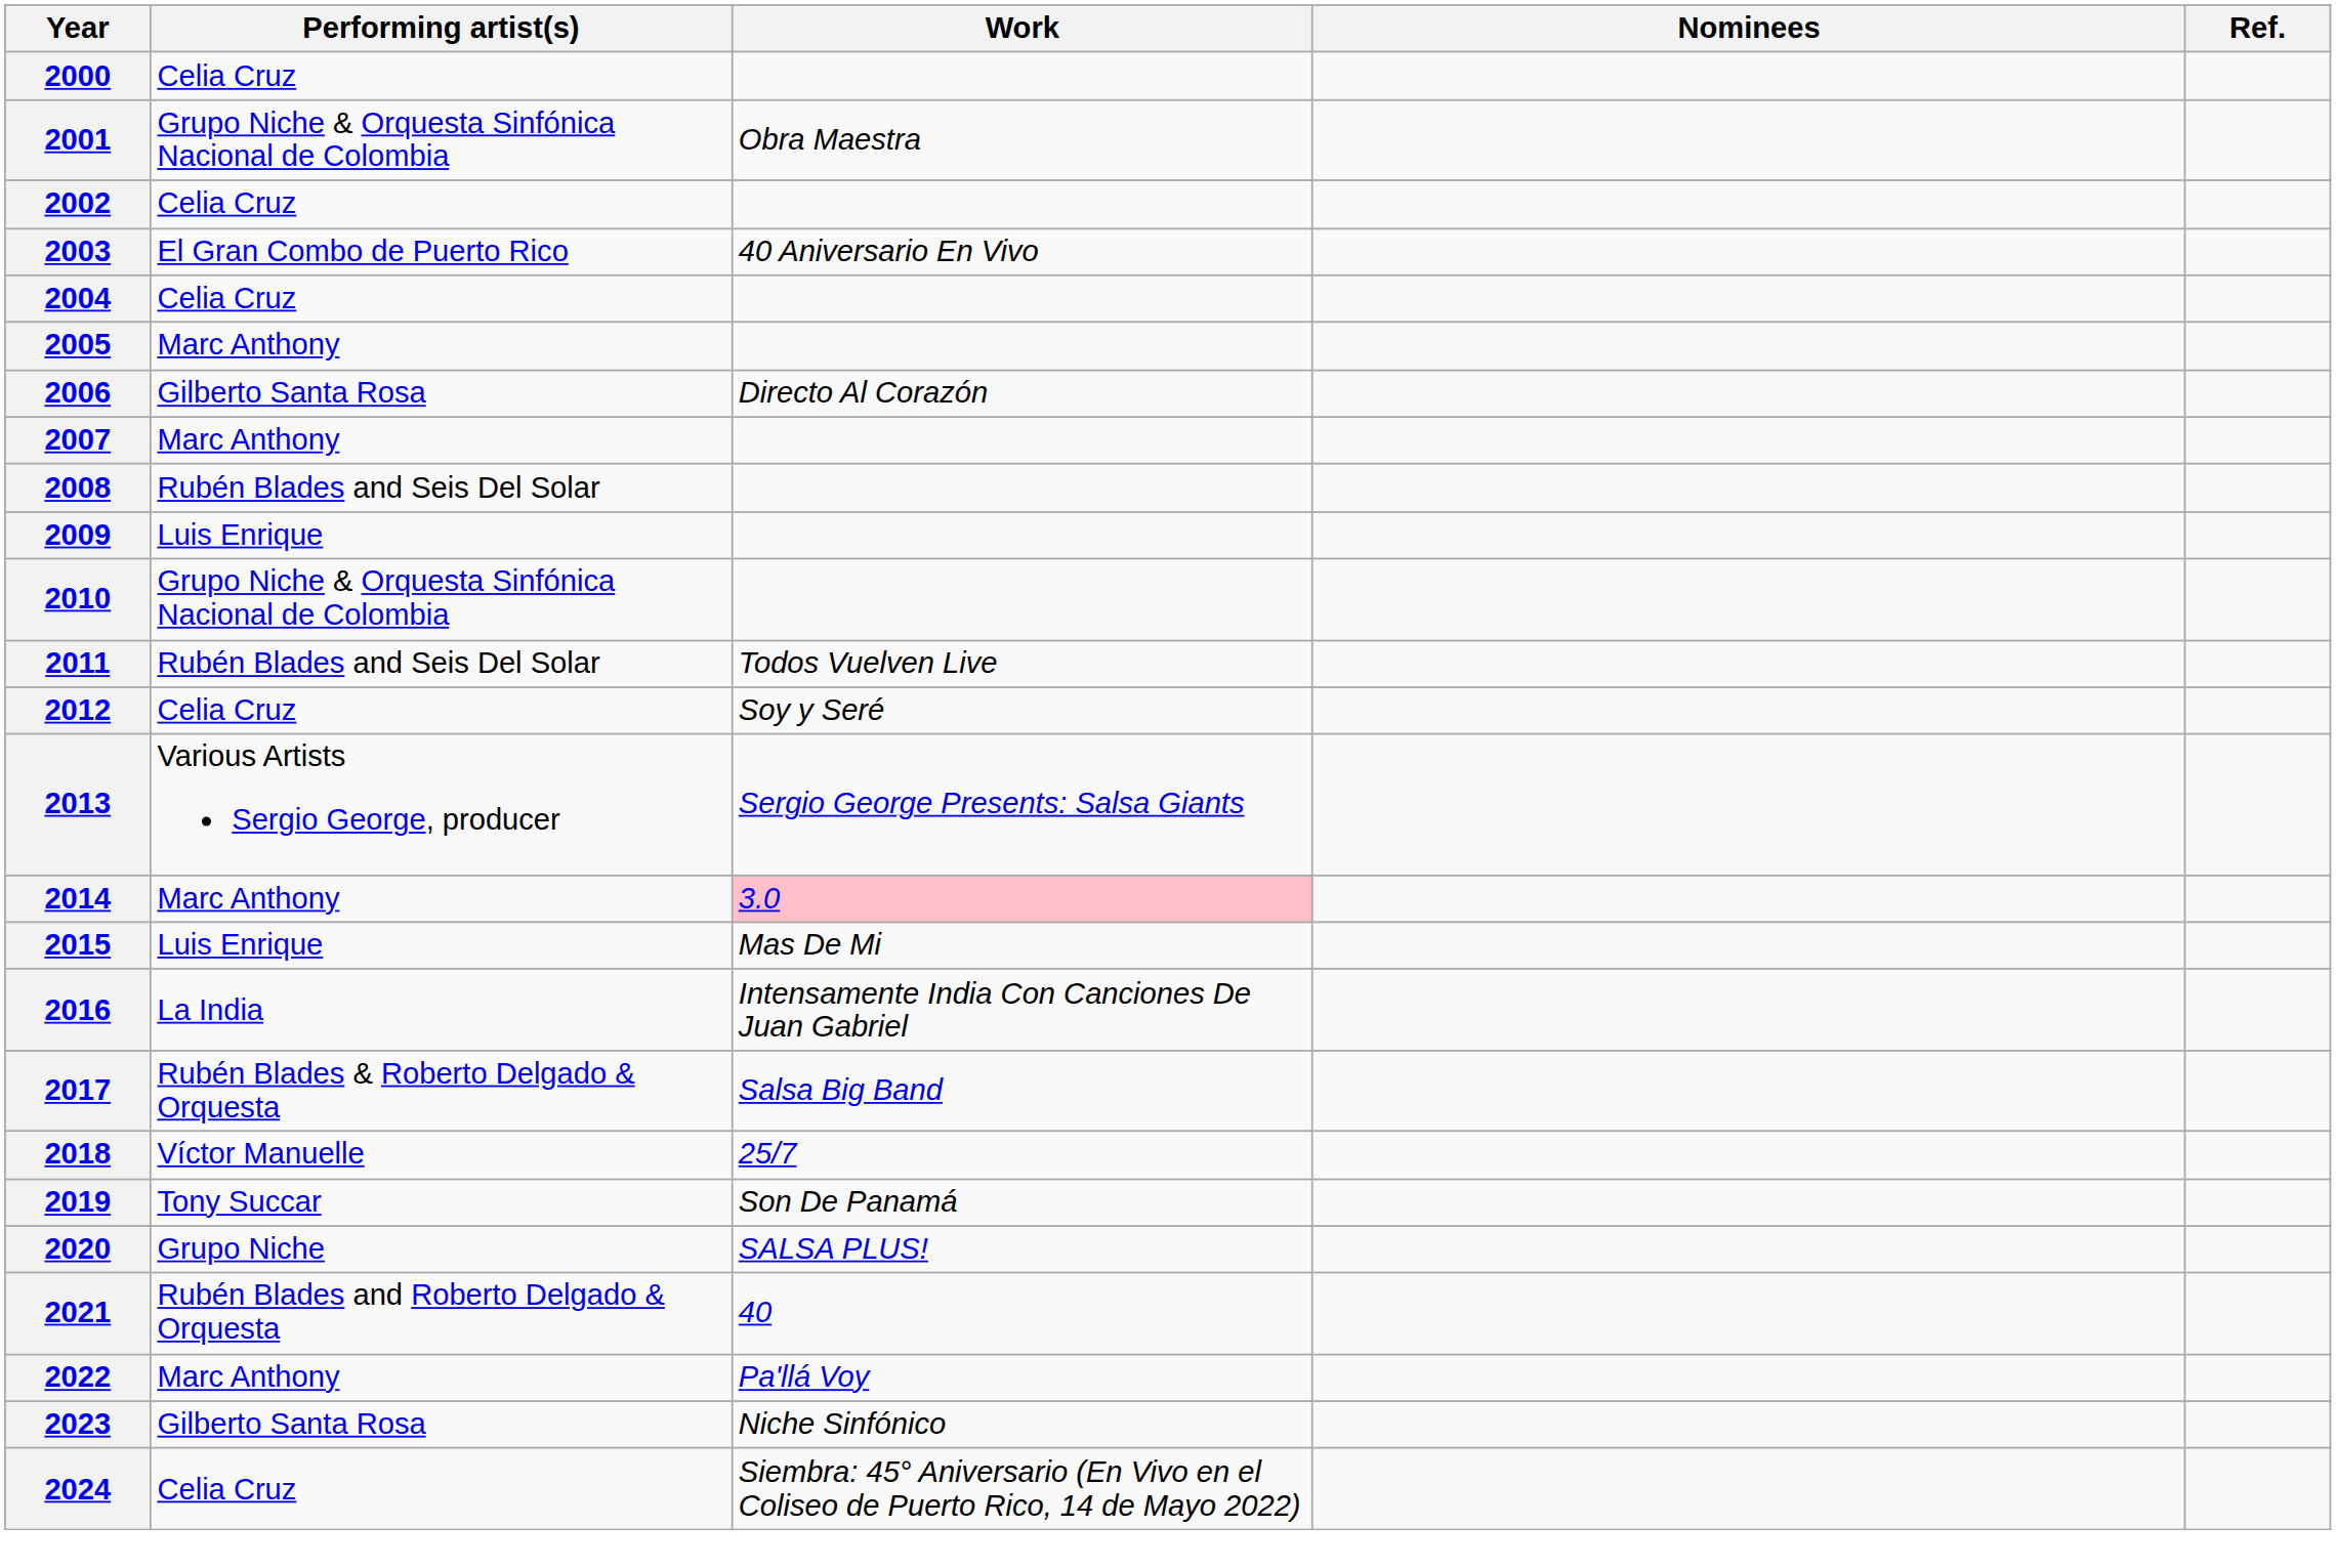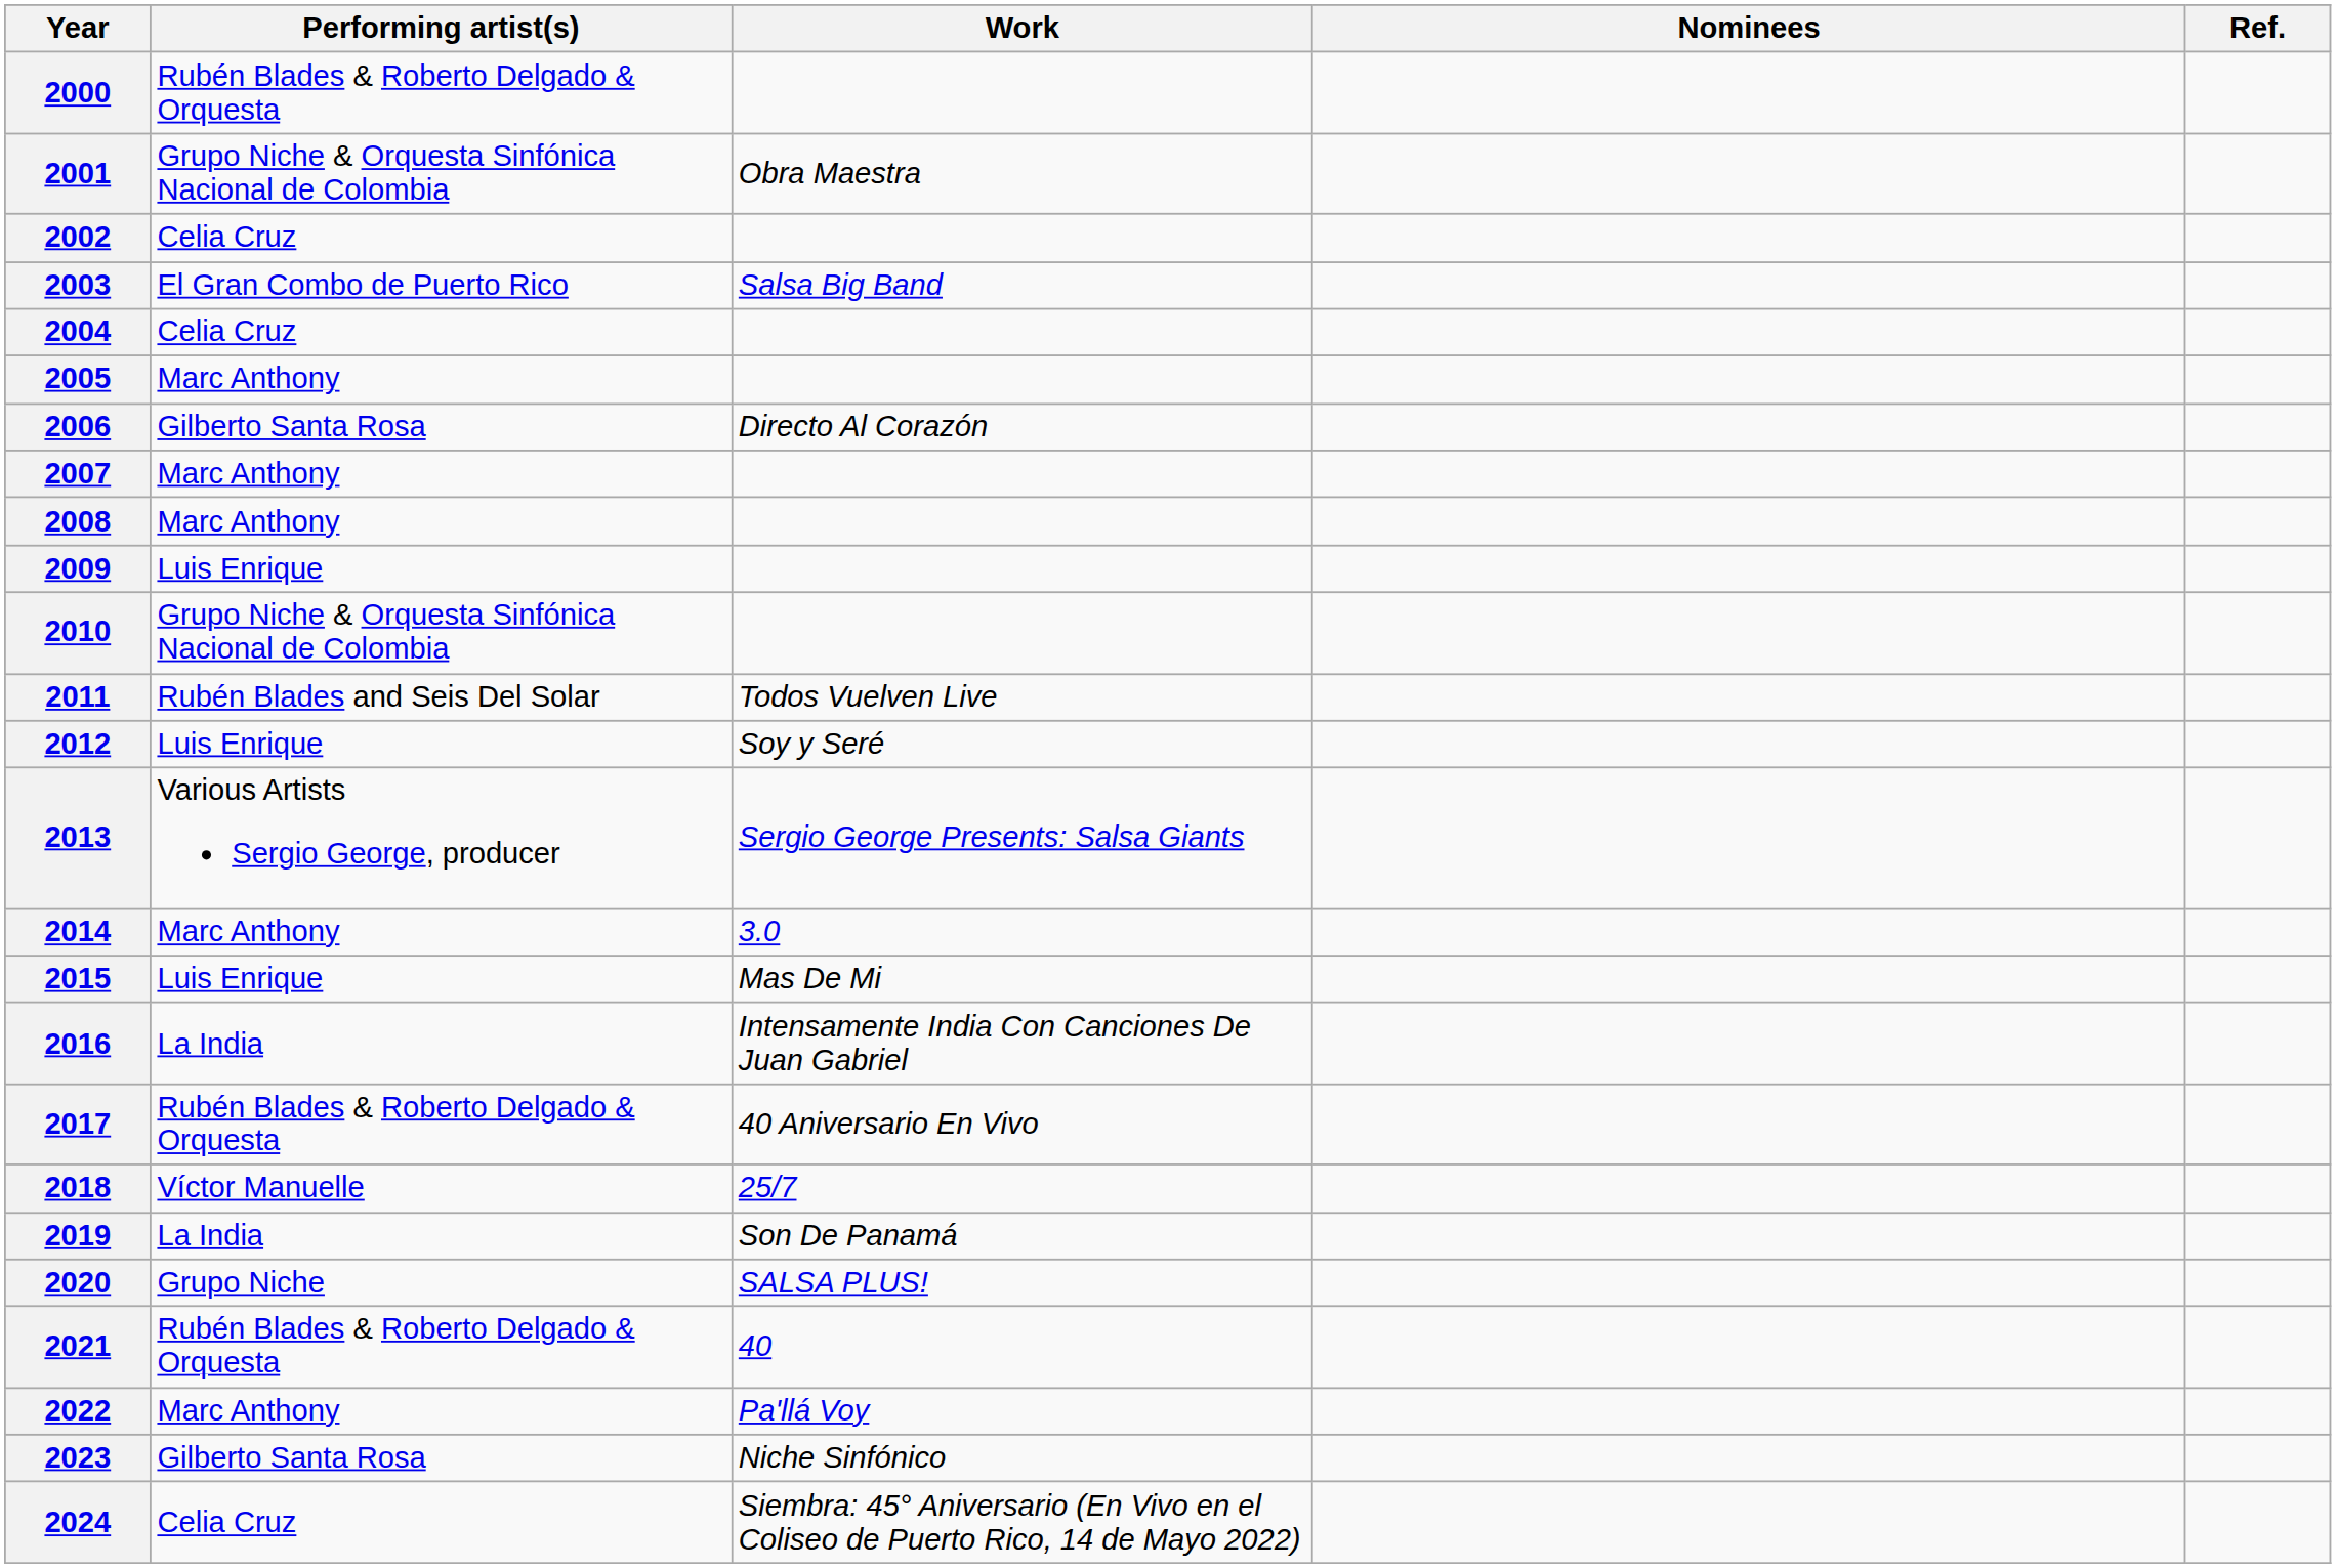2000 | Performing artist(s): Celia Cruz -> Rubén Blades & Roberto Delgado & Orquesta
2003 | Work: 40 Aniversario En Vivo -> Salsa Big Band
2008 | Performing artist(s): Rubén Blades and Seis Del Solar -> Marc Anthony
2012 | Performing artist(s): Celia Cruz -> Luis Enrique
2014 | Work: pink background -> no background
2017 | Work: Salsa Big Band -> 40 Aniversario En Vivo
2019 | Performing artist(s): Tony Succar -> La India
2021 | Performing artist(s): Rubén Blades and Roberto Delgado & Orquesta -> Rubén Blades & Roberto Delgado & Orquesta
